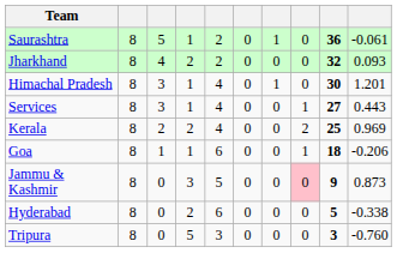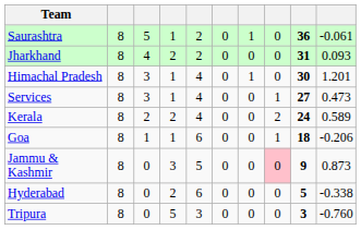Jharkhand | column 9: 32 -> 31
Services | column 10: 0.443 -> 0.473
Kerala | column 9: 25 -> 24
Kerala | column 10: 0.969 -> 0.589
